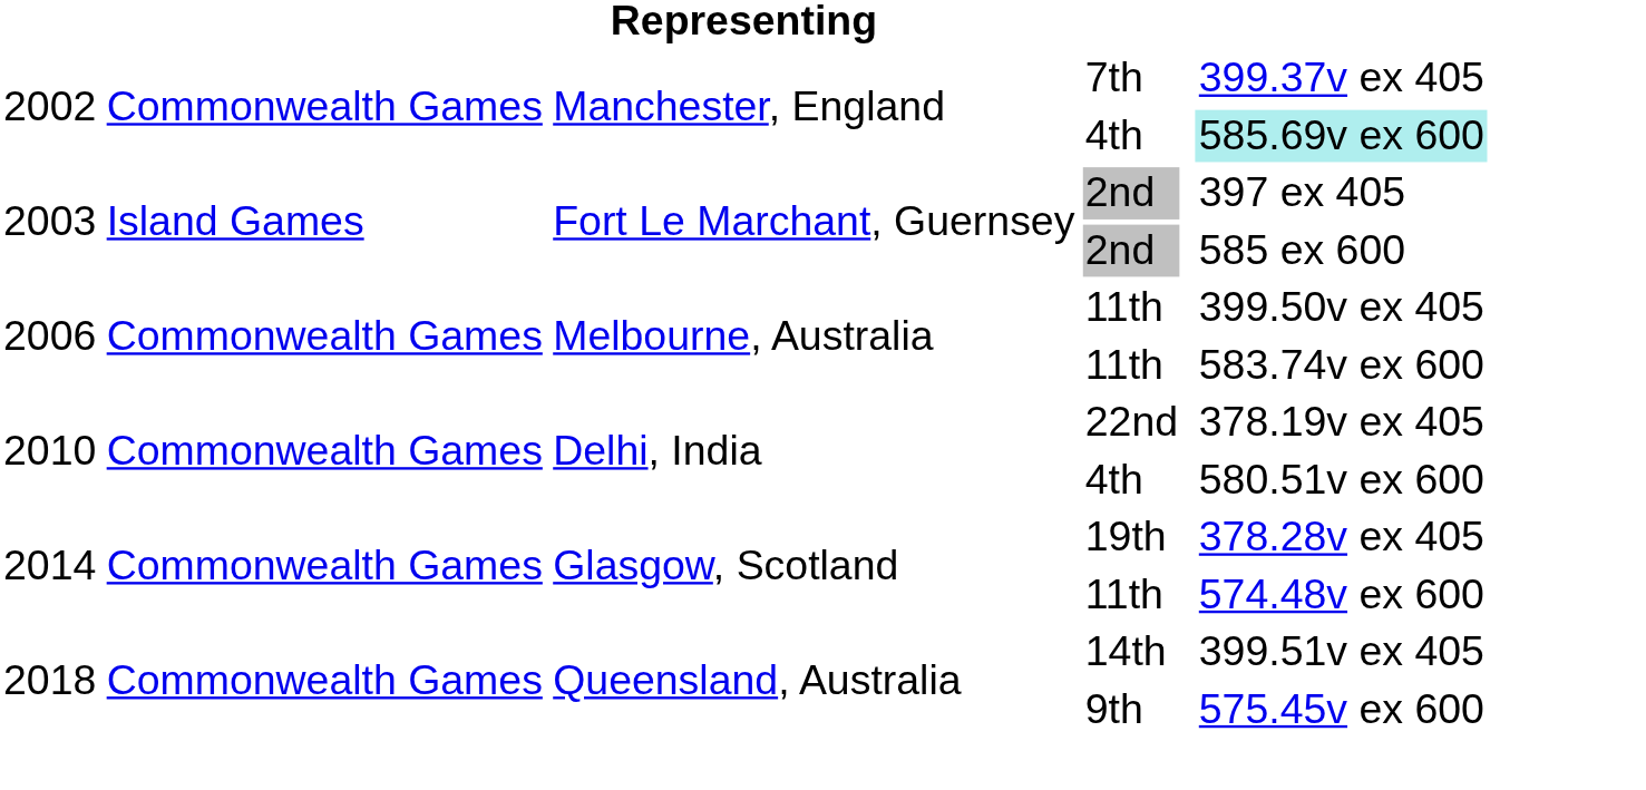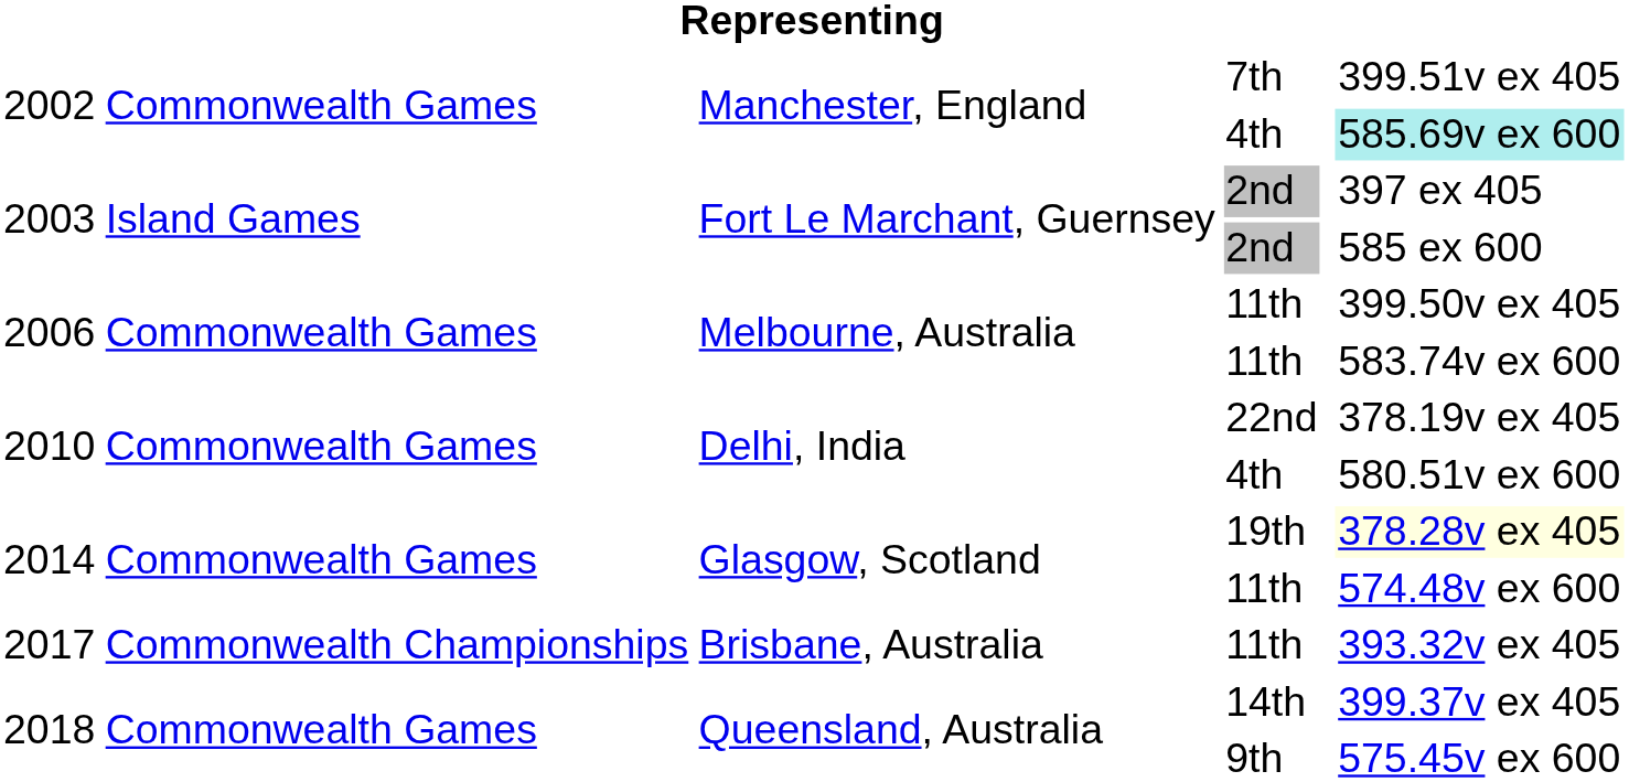7th | column 6: 399.37v ex 405 -> 399.51v ex 405
19th | column 6: no background -> lightyellow background
+ row: 2017 | Commonwealth Championships | Brisbane, Australia | 11th | 393.32v ex 405
14th | column 6: 399.51v ex 405 -> 399.37v ex 405
